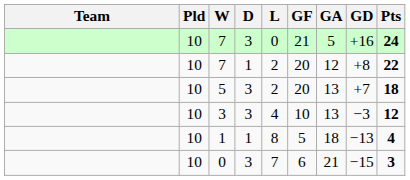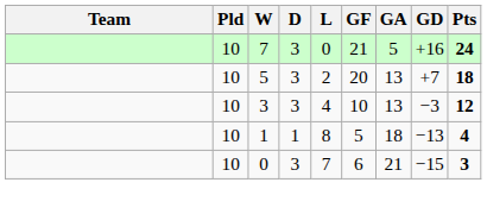- row: 10 | 7 | 1 | 2 | 20 | 12 | +8 | 22
